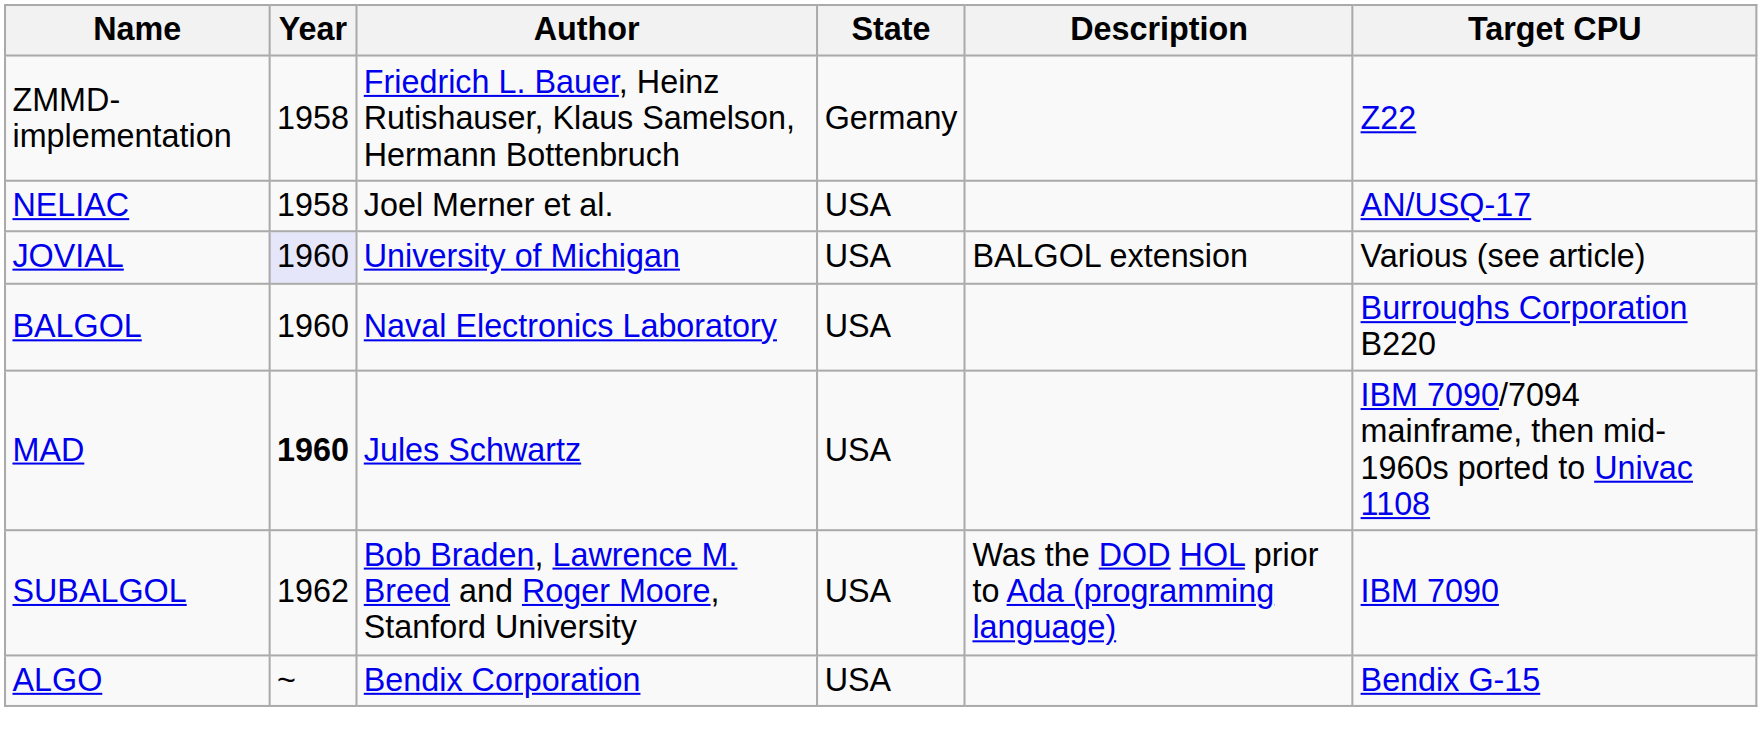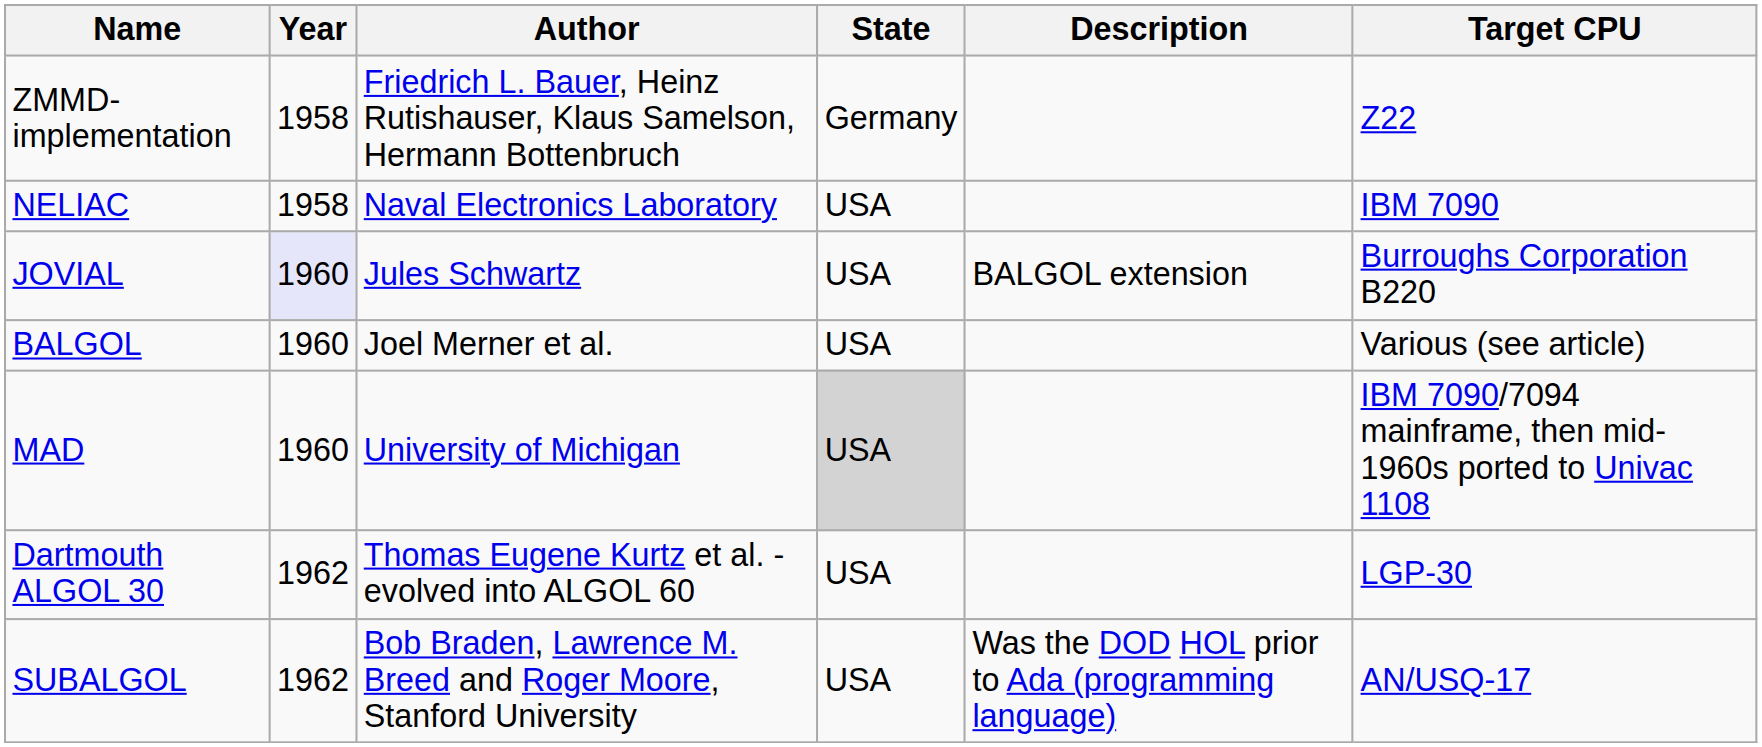NELIAC | Author: Joel Merner et al. -> Naval Electronics Laboratory
NELIAC | Target CPU: AN/USQ-17 -> IBM 7090
JOVIAL | Author: University of Michigan -> Jules Schwartz
JOVIAL | Target CPU: Various (see article) -> Burroughs Corporation B220
BALGOL | Author: Naval Electronics Laboratory -> Joel Merner et al.
BALGOL | Target CPU: Burroughs Corporation B220 -> Various (see article)
MAD | Year: bold -> normal
MAD | Author: Jules Schwartz -> University of Michigan
MAD | State: no background -> lightgrey background
+ row: Dartmouth ALGOL 30 | 1962 | Thomas Eugene Kurtz et al. - evolved into ALGOL 60 | USA | LGP-30
SUBALGOL | Target CPU: IBM 7090 -> AN/USQ-17
- row: ALGO | ~ | Bendix Corporation | USA | Bendix G-15
